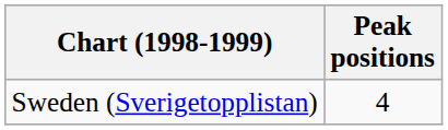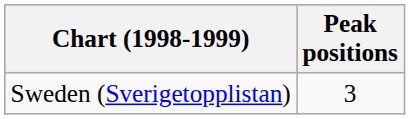Sweden (Sverigetopplistan) | Peak positions: 4 -> 3
